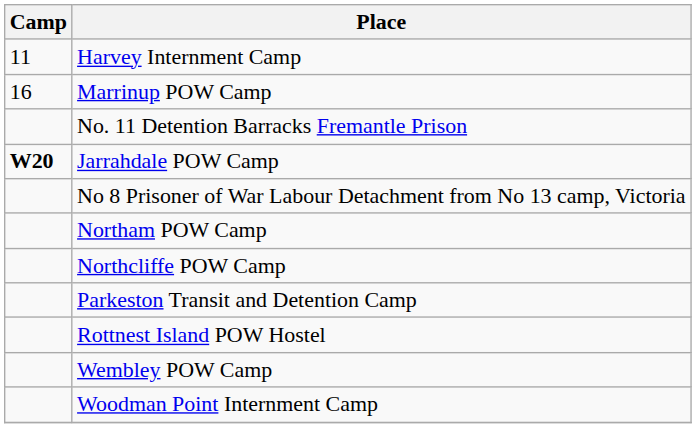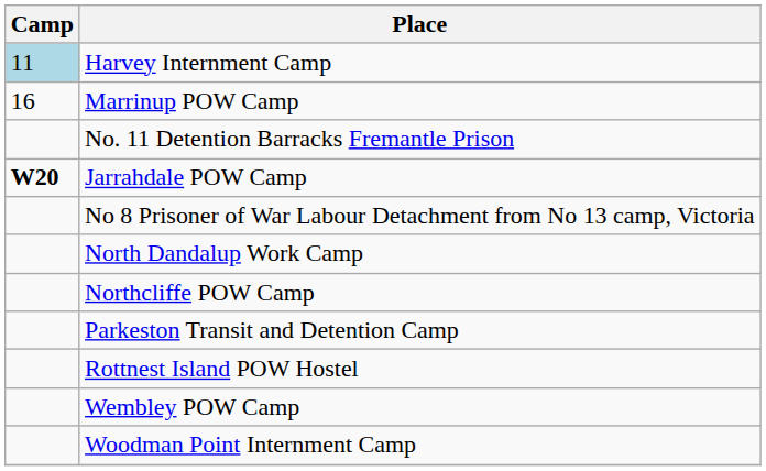Harvey Internment Camp | Camp: no background -> lightblue background
+ row: North Dandalup Work Camp
- row: Northam POW Camp
